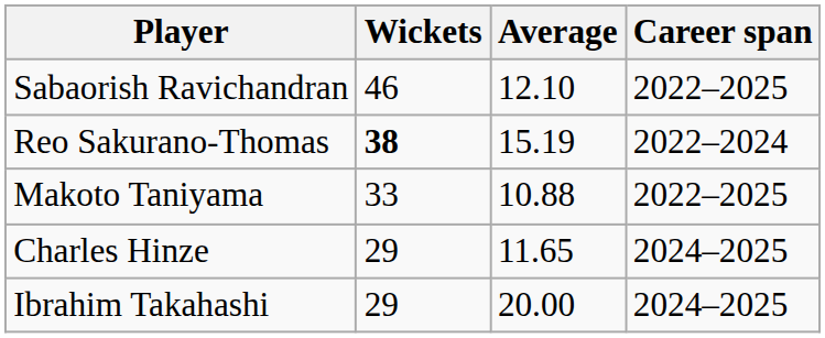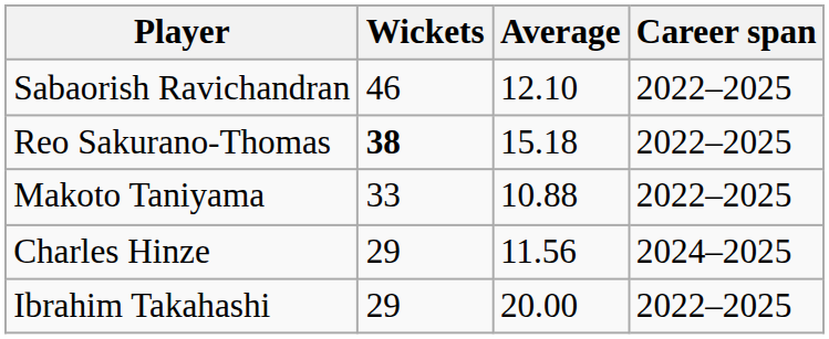Reo Sakurano-Thomas | Average: 15.19 -> 15.18
Reo Sakurano-Thomas | Career span: 2022–2024 -> 2022–2025
Charles Hinze | Average: 11.65 -> 11.56
Ibrahim Takahashi | Career span: 2024–2025 -> 2022–2025
